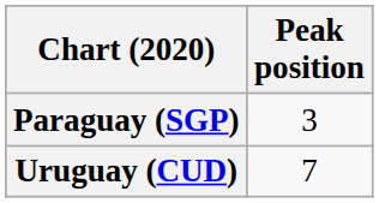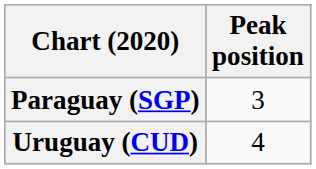Uruguay (CUD) | Peak position: 7 -> 4
